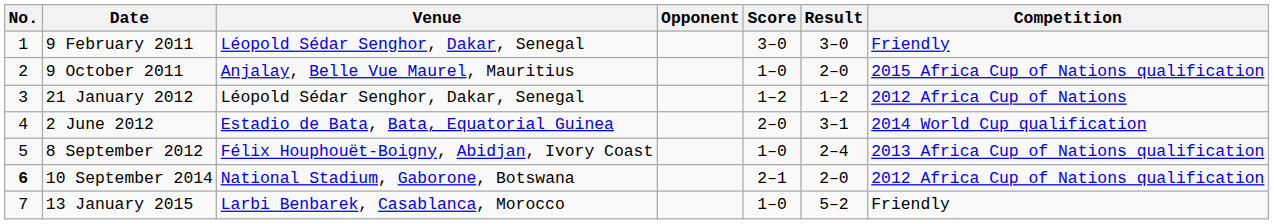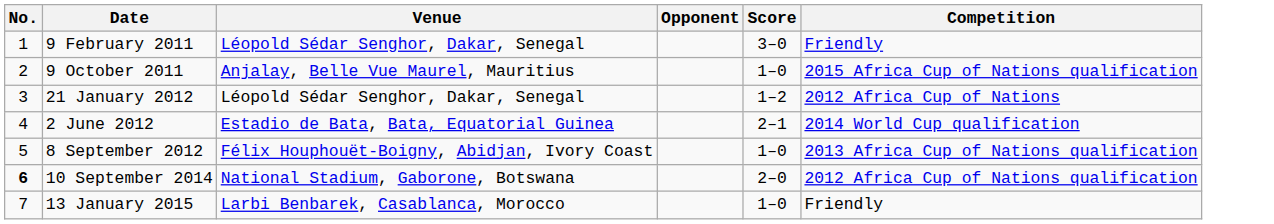- column: Result | 3–0 | 2–0 | 1–2 | 3–1 | 2–4 | 2–0 | 5–2
2 June 2012 | Score: 2–0 -> 2–1
10 September 2014 | Score: 2–1 -> 2–0
